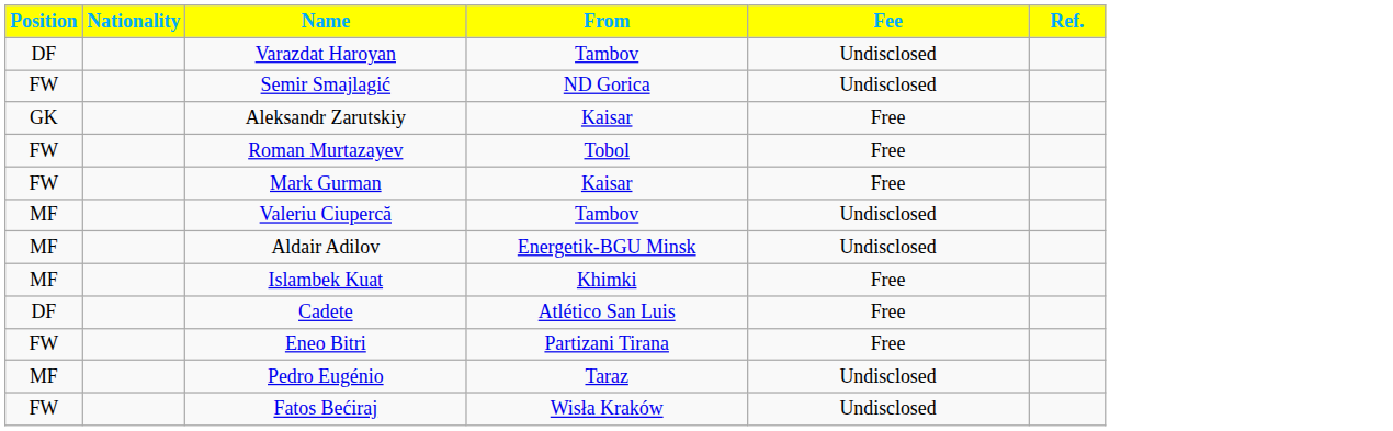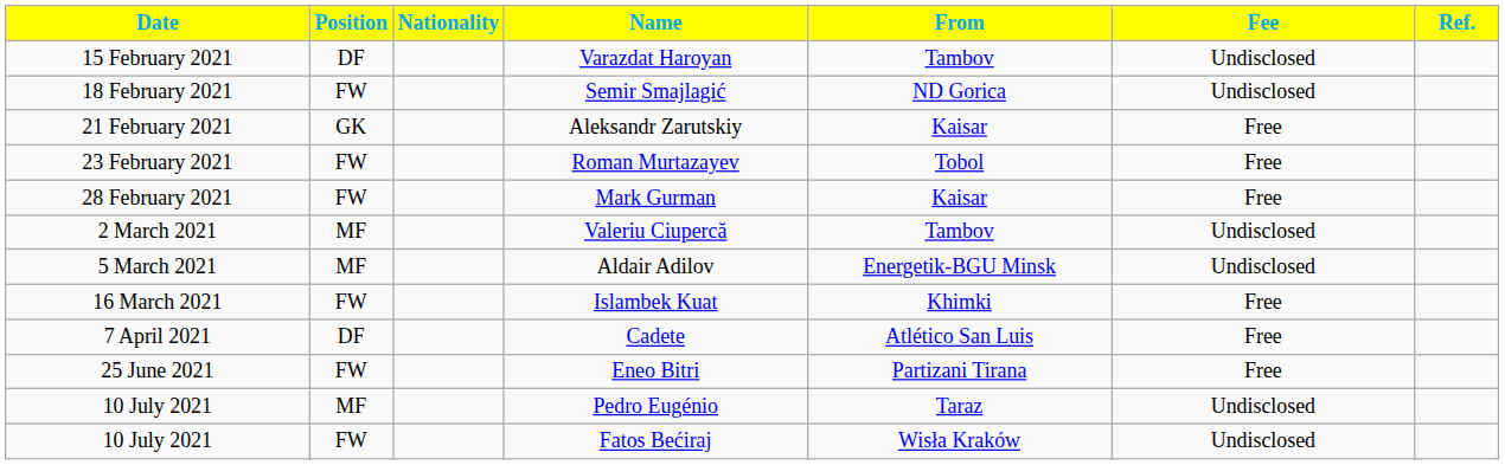+ column: Date | 15 February 2021 | 18 February 2021 | 21 February 2021 | 23 February 2021 | 28 February 2021 | 2 March 2021 | 5 March 2021 | 16 March 2021 | 7 April 2021 | 25 June 2021 | 10 July 2021 | 10 July 2021
Islambek Kuat | Position: MF -> FW
